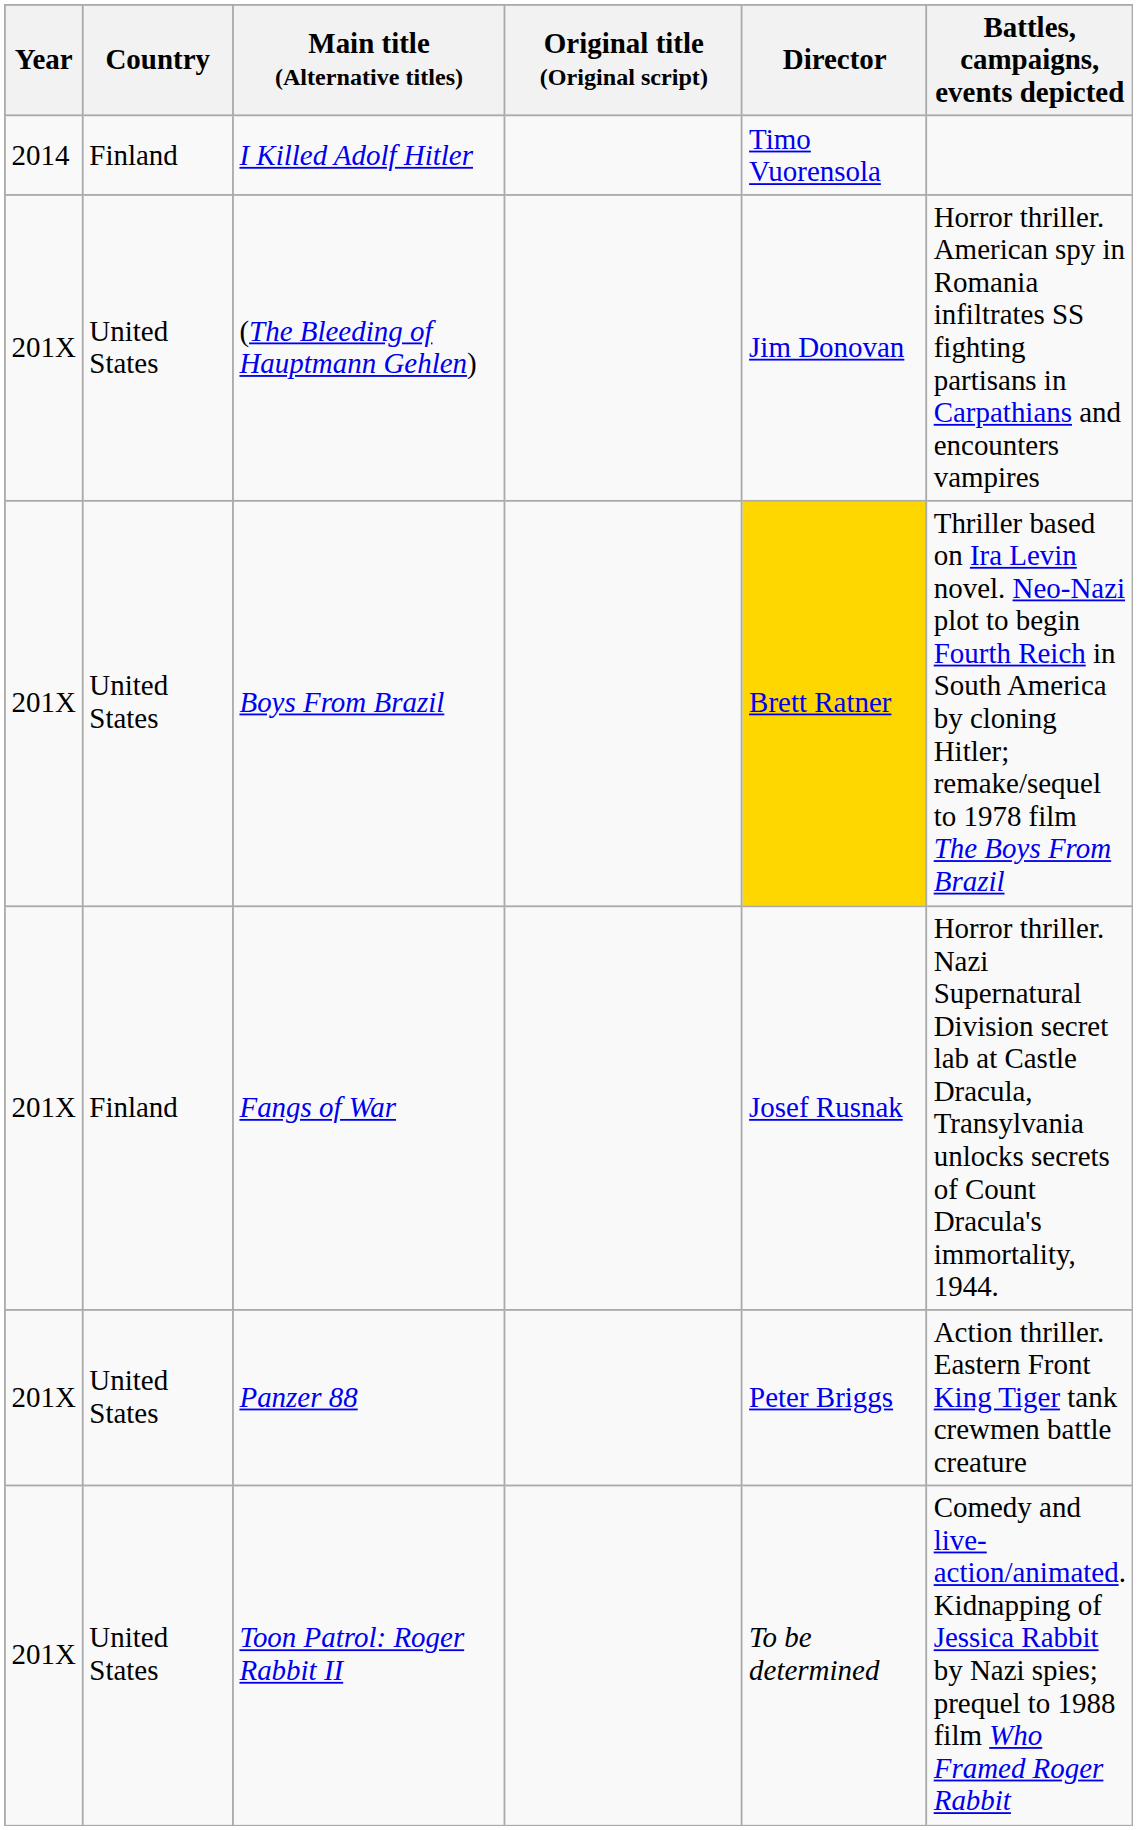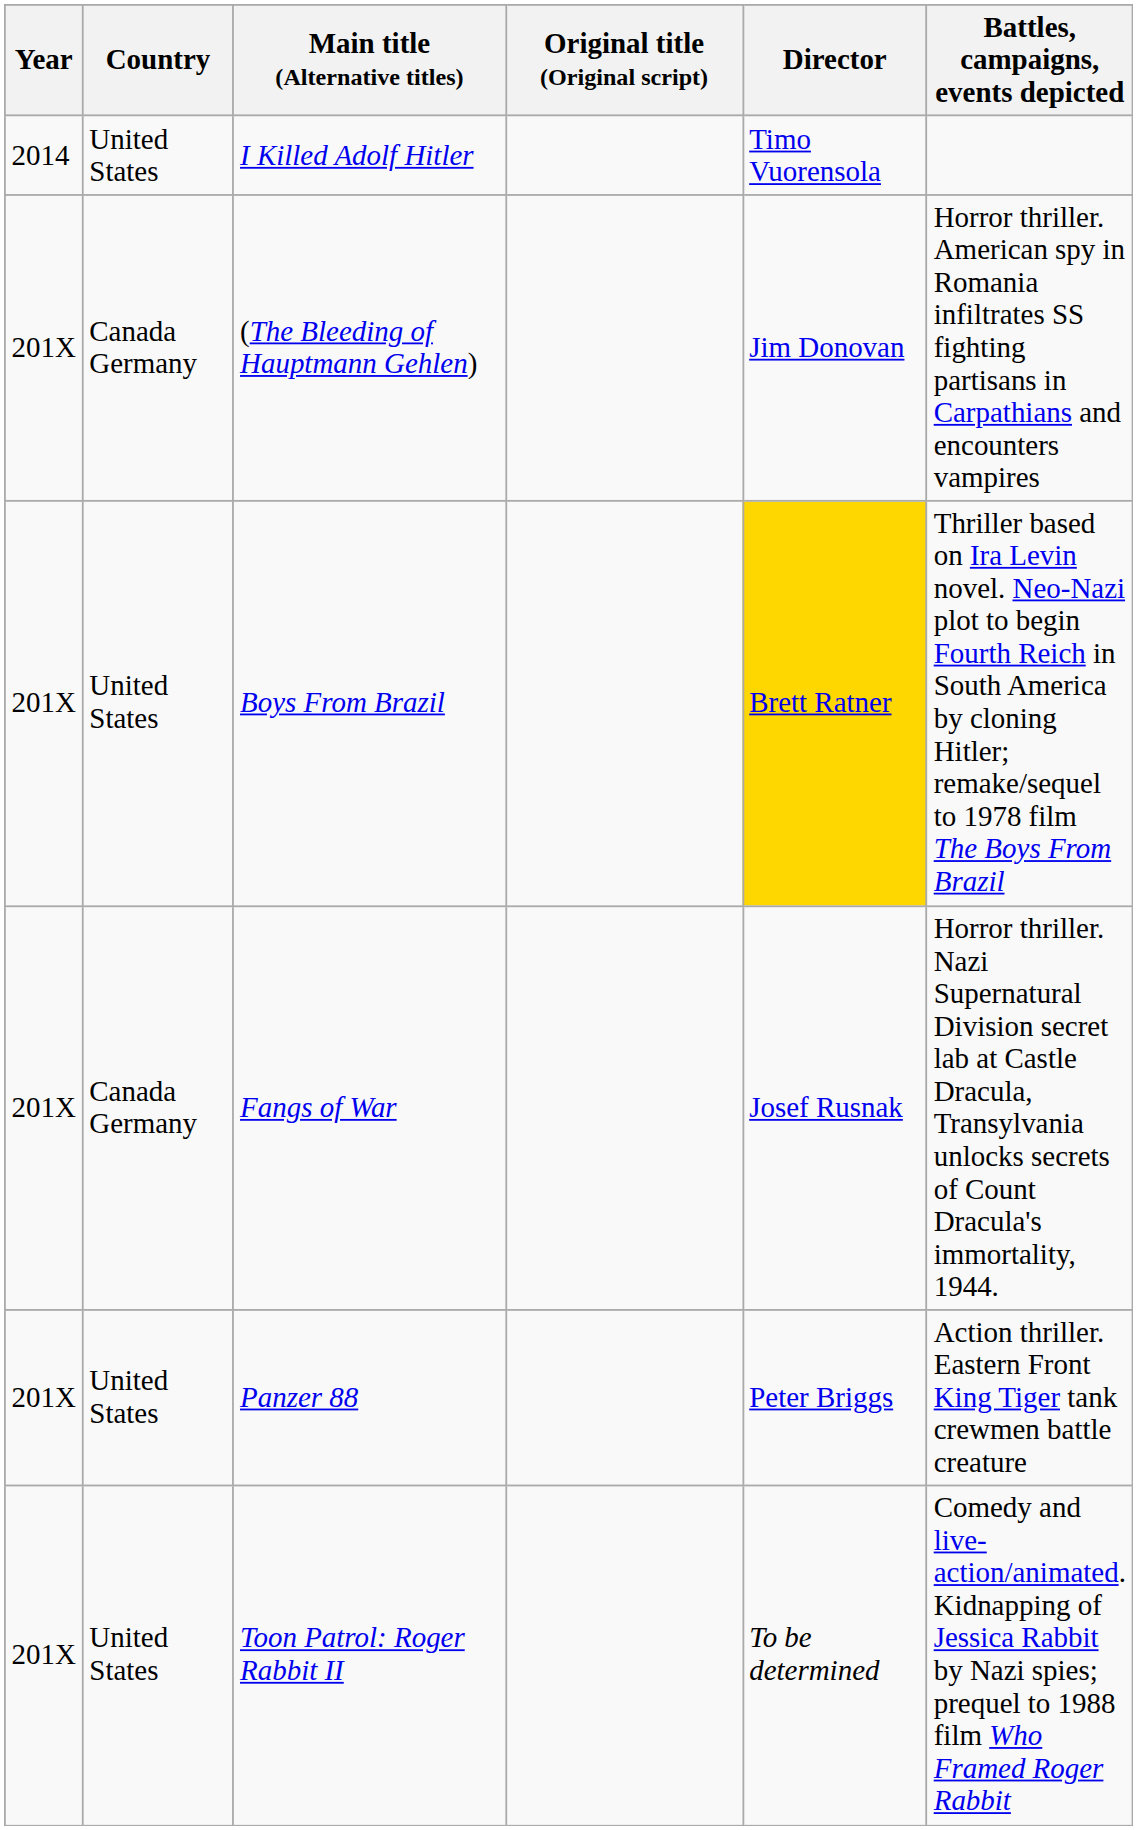I Killed Adolf Hitler | Country: Finland -> United States
(The Bleeding of Hauptmann Gehlen) | Country: United States -> Canada Germany
Fangs of War | Country: Finland -> Canada Germany
